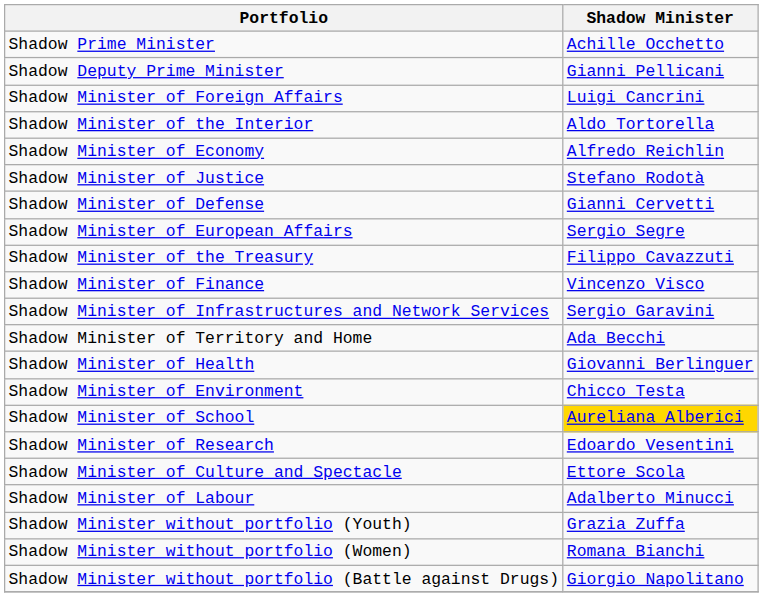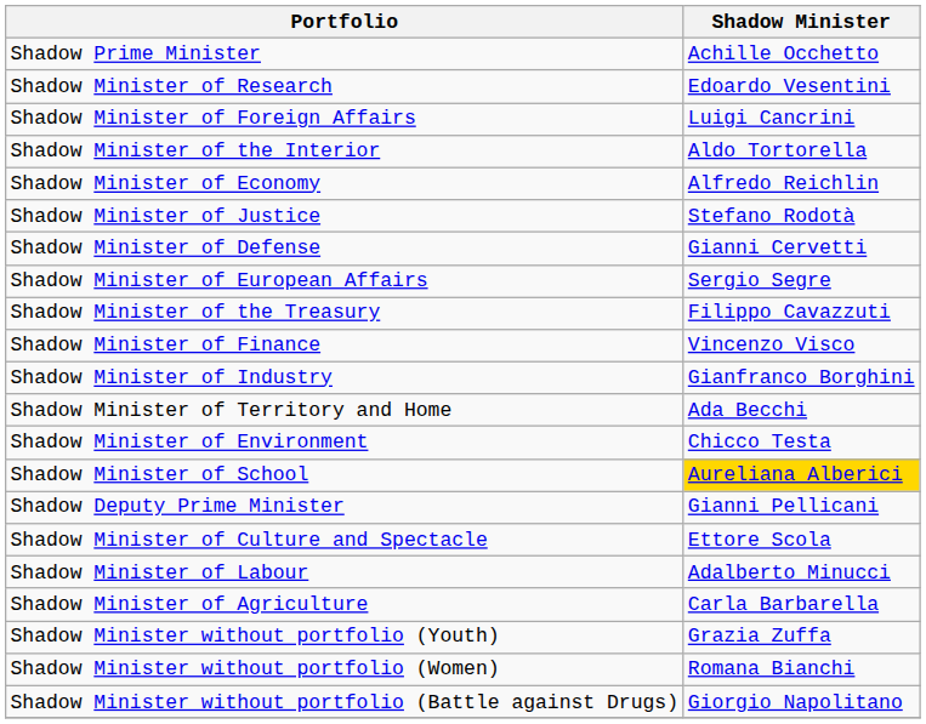rows swapped: Shadow Deputy Prime Minister <-> Shadow Minister of Research
+ row: Shadow Minister of Industry | Gianfranco Borghini
- row: Shadow Minister of Infrastructures and Network Services | Sergio Garavini
- row: Shadow Minister of Health | Giovanni Berlinguer
+ row: Shadow Minister of Agriculture | Carla Barbarella
